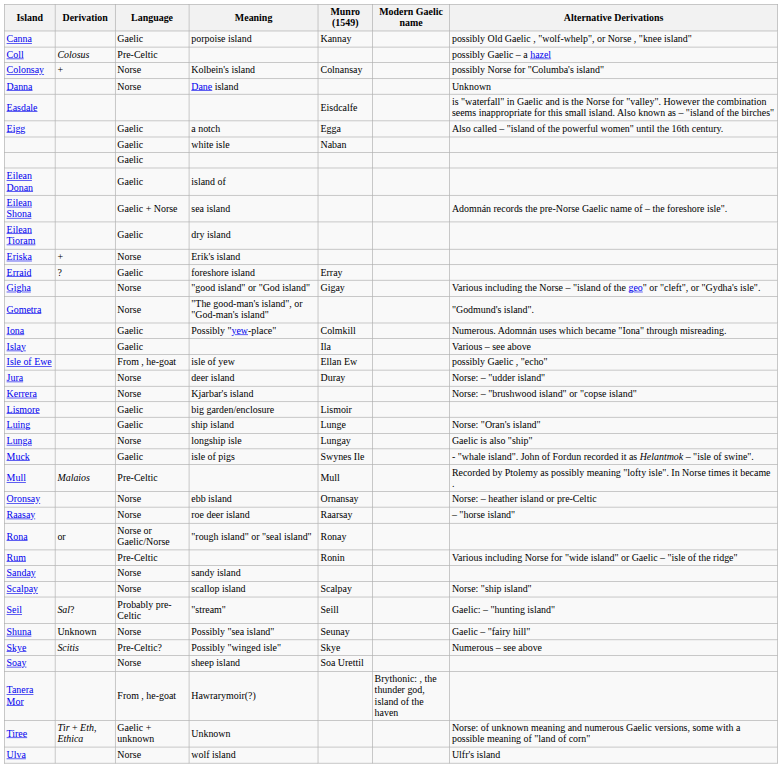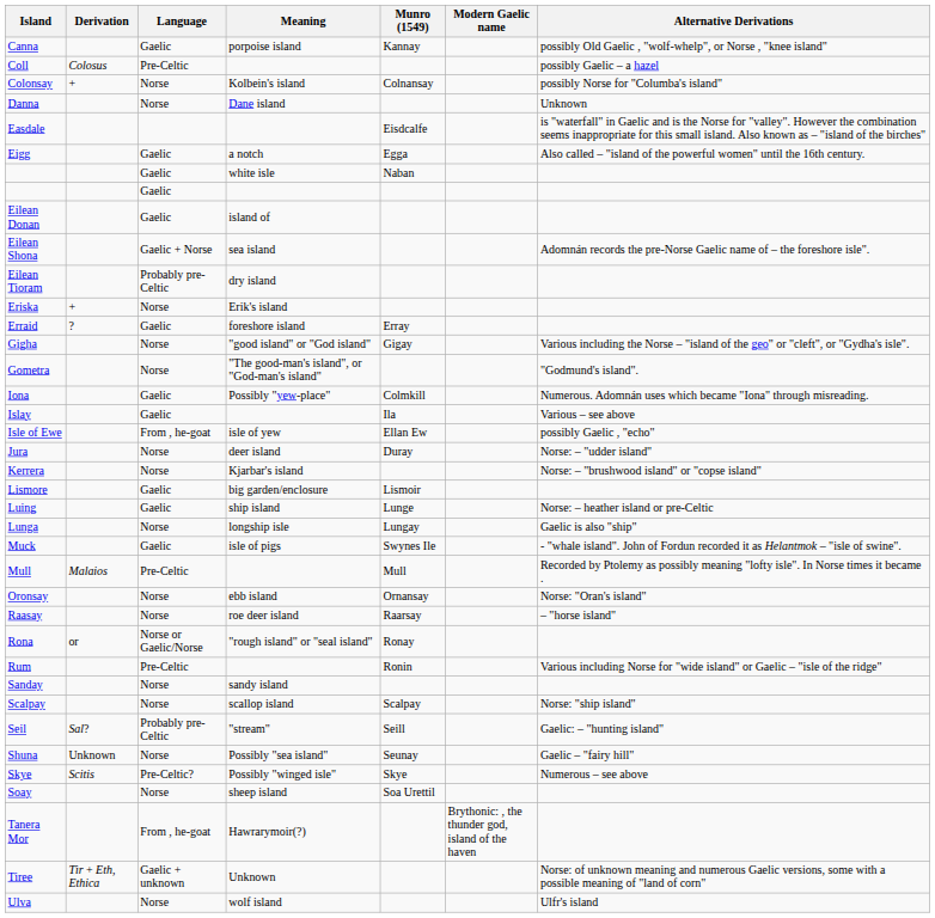Eilean Tioram | Language: Gaelic -> Probably pre-Celtic
Luing | Alternative Derivations: Norse: "Oran's island" -> Norse: – heather island or pre-Celtic
Oronsay | Alternative Derivations: Norse: – heather island or pre-Celtic -> Norse: "Oran's island"
